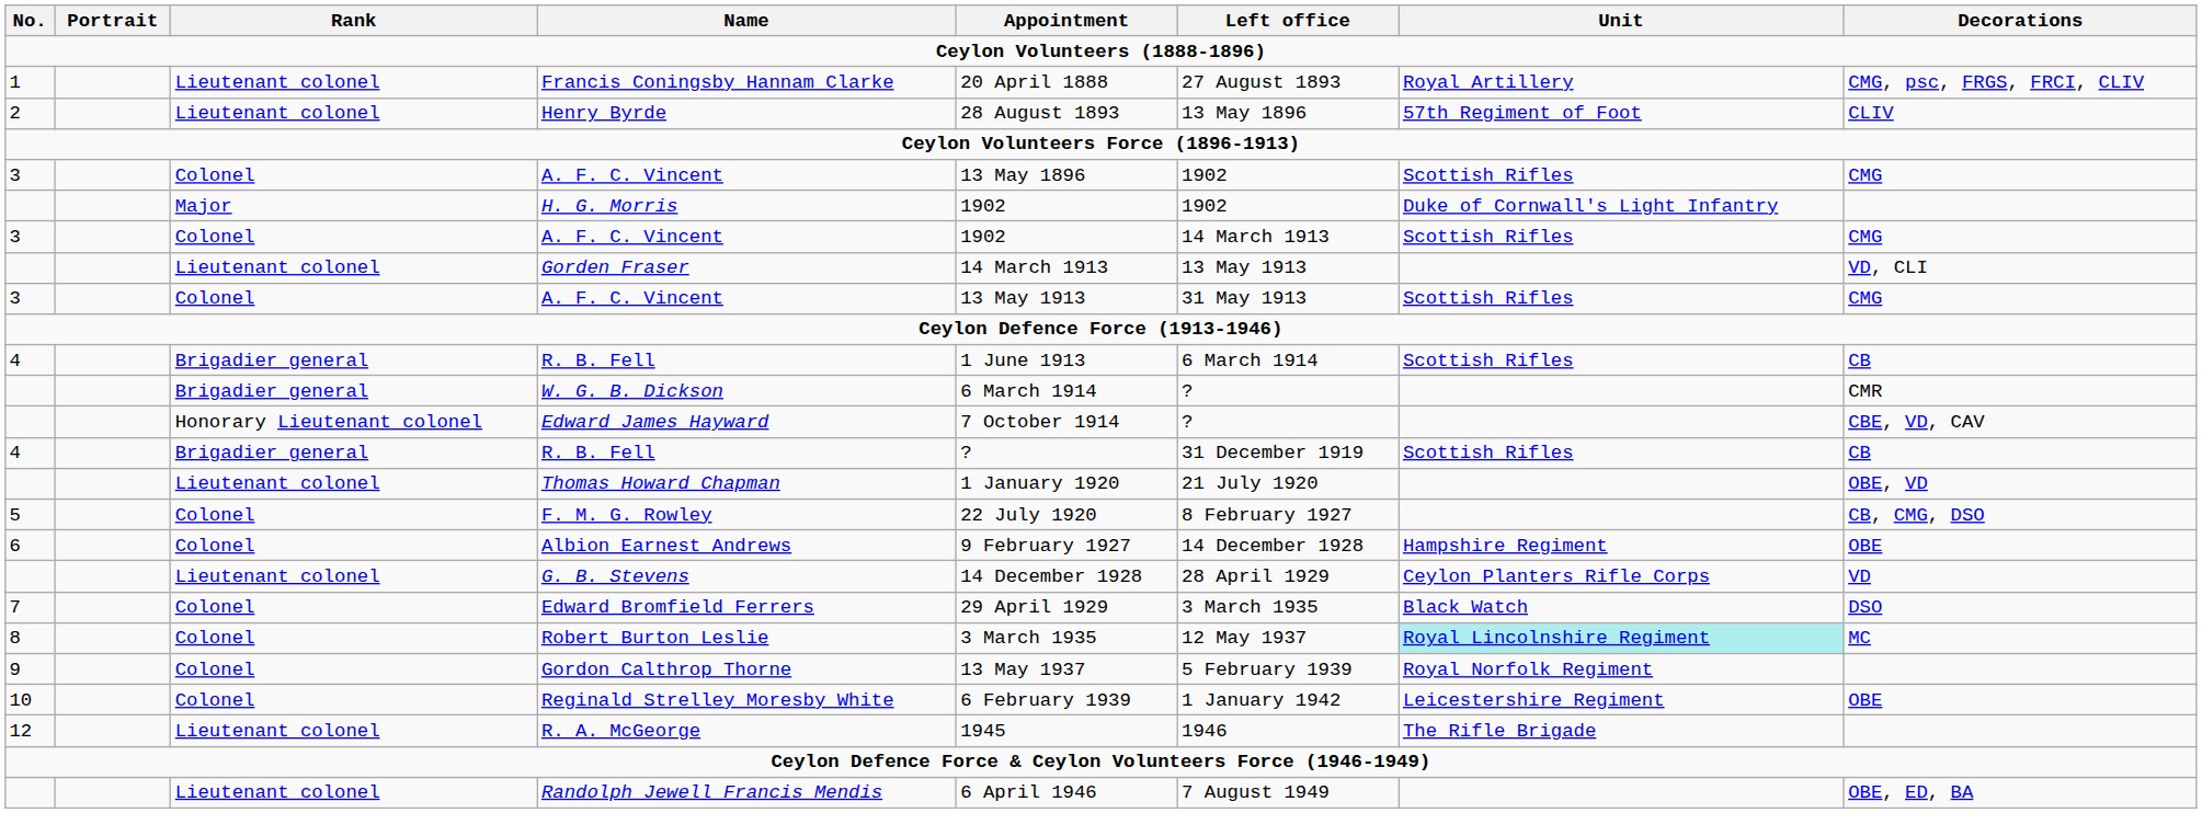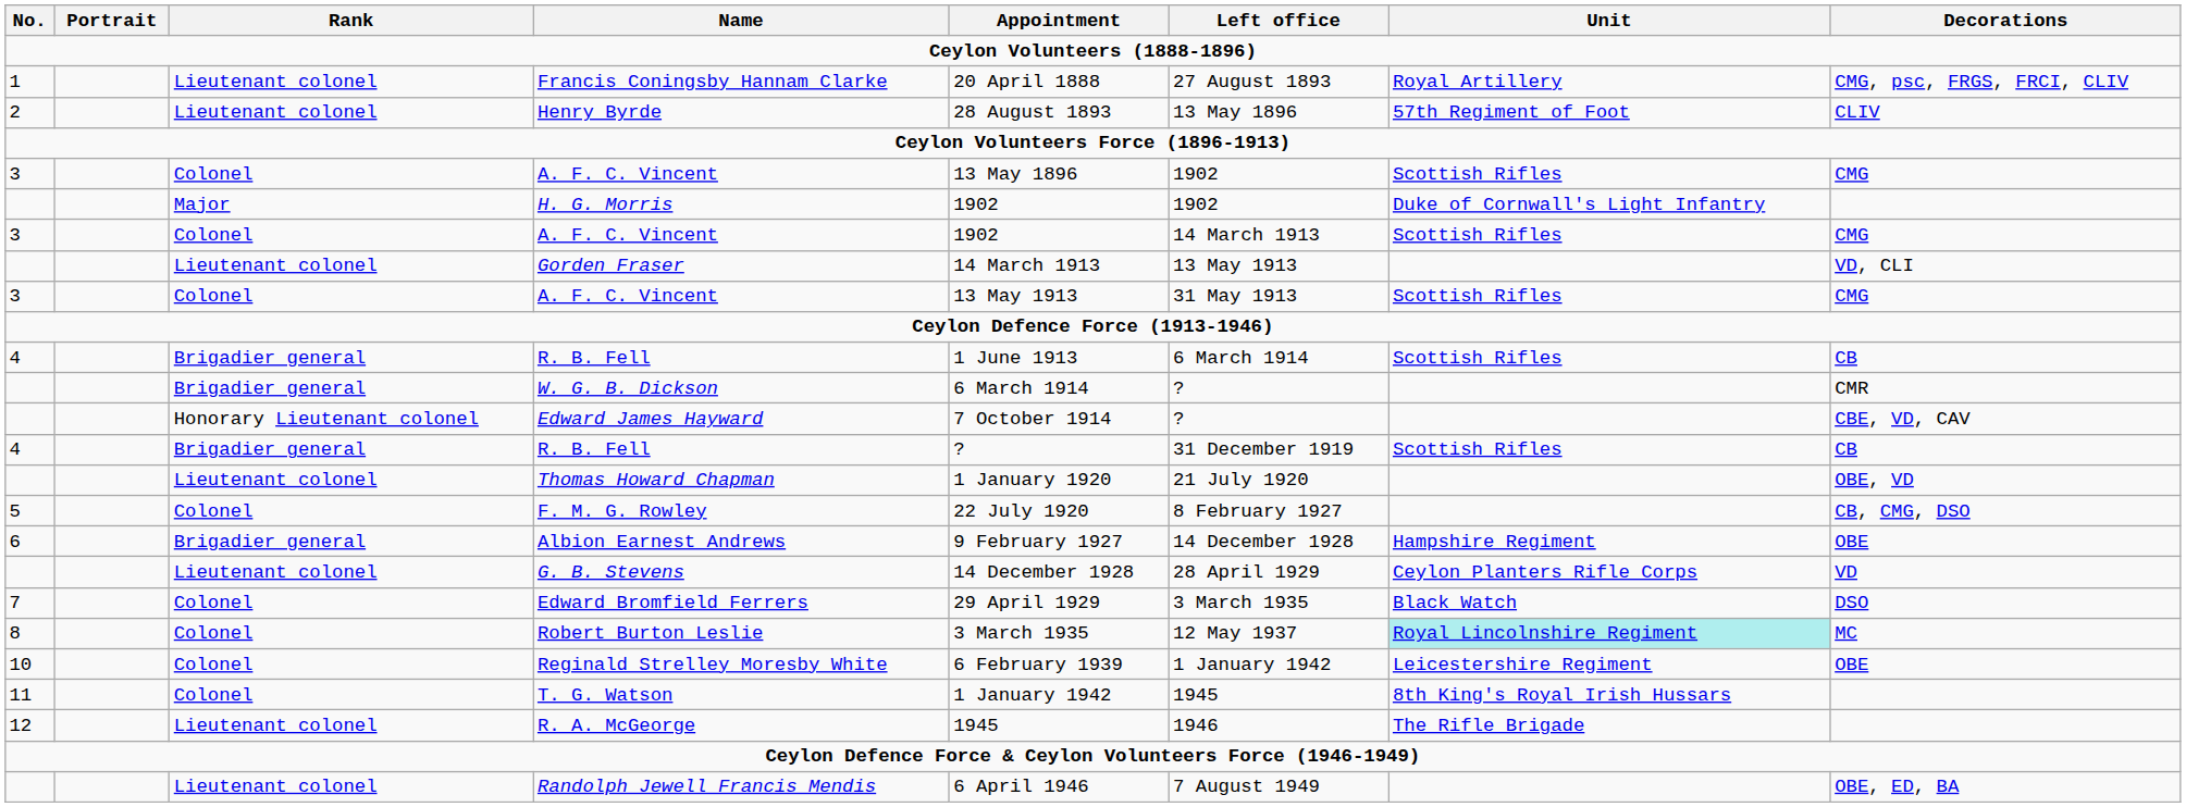Albion Earnest Andrews | Rank: Colonel -> Brigadier general
- row: 9 | Colonel | Gordon Calthrop Thorne | 13 May 1937 | 5 February 1939 | Royal Norfolk Regiment
+ row: 11 | Colonel | T. G. Watson | 1 January 1942 | 1945 | 8th King's Royal Irish Hussars
